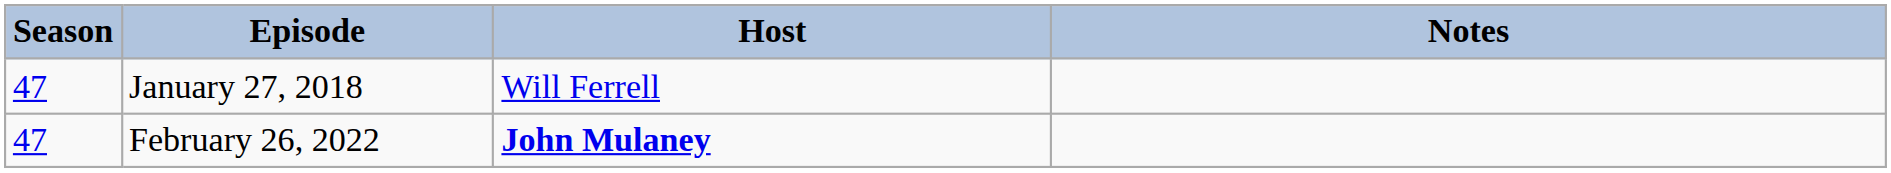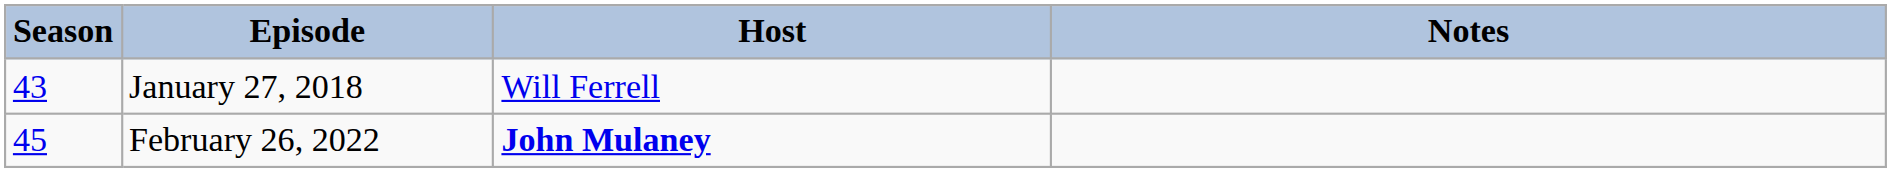January 27, 2018 | Season: 47 -> 43
February 26, 2022 | Season: 47 -> 45
